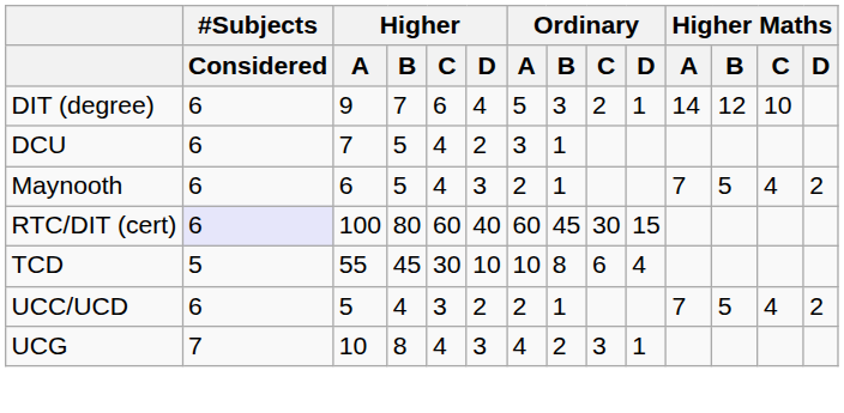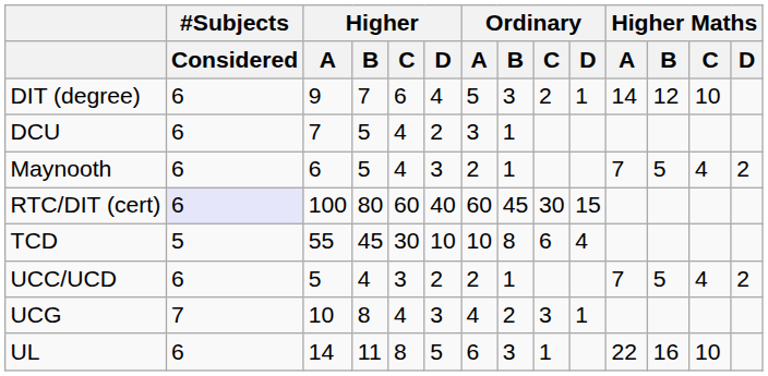+ row: UL | 6 | 14 | 11 | 8 | 5 | 6 | 3 | 1 | 22 | 16 | 10
